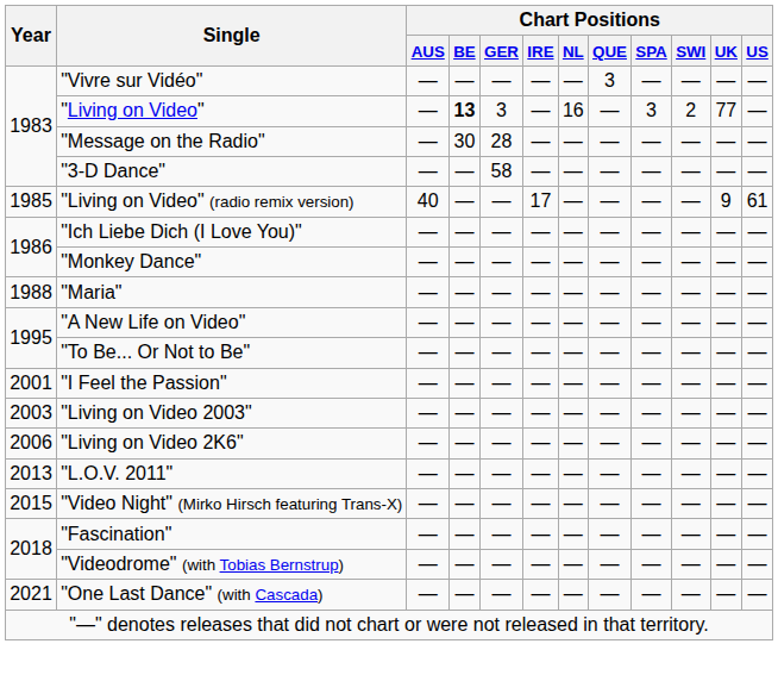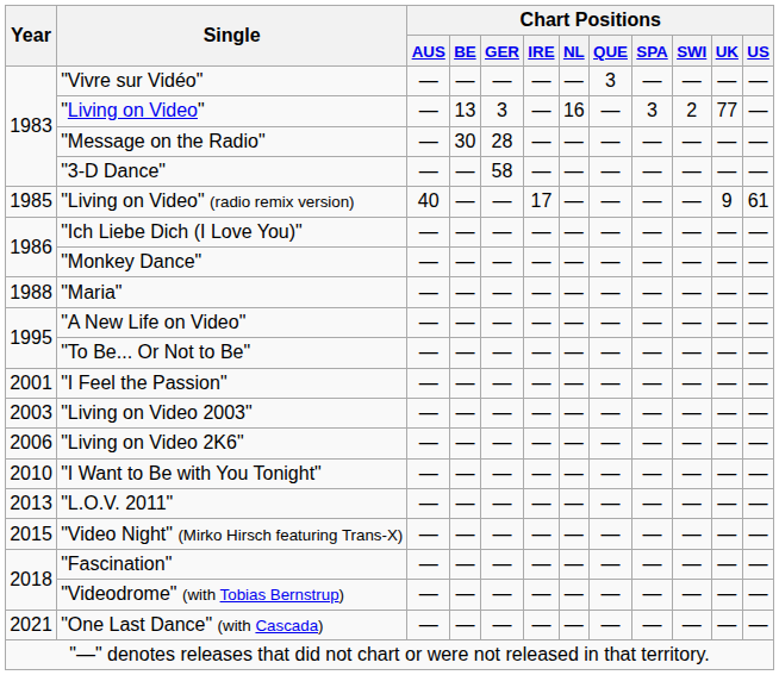"Living on Video" | Chart Positions / BE: bold -> normal
+ row: 2010 | "I Want to Be with You Tonight" | — | — | — | — | — | — | — | — | — | —
